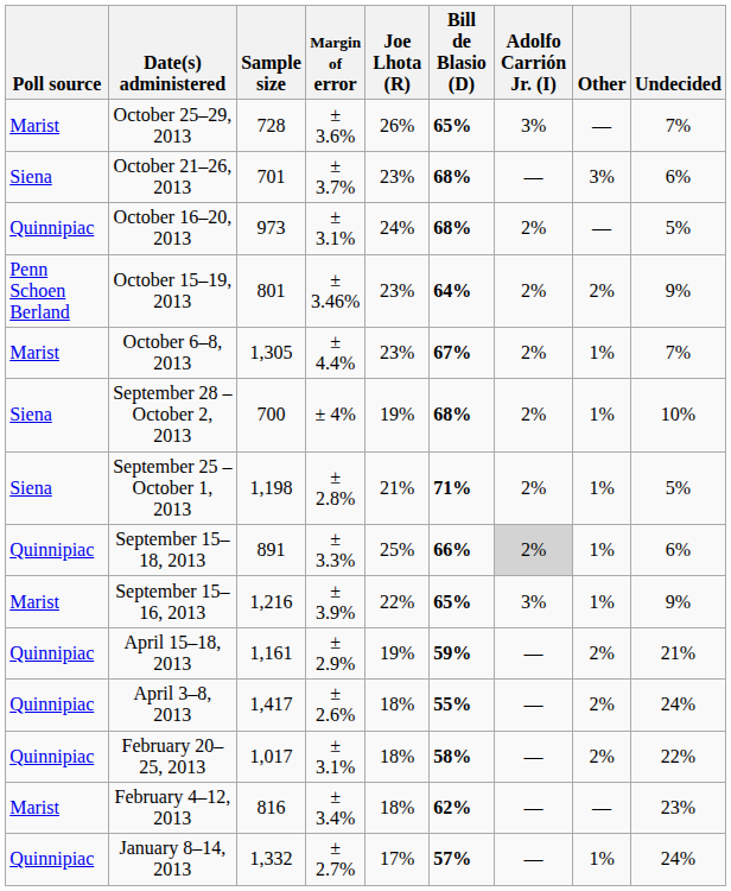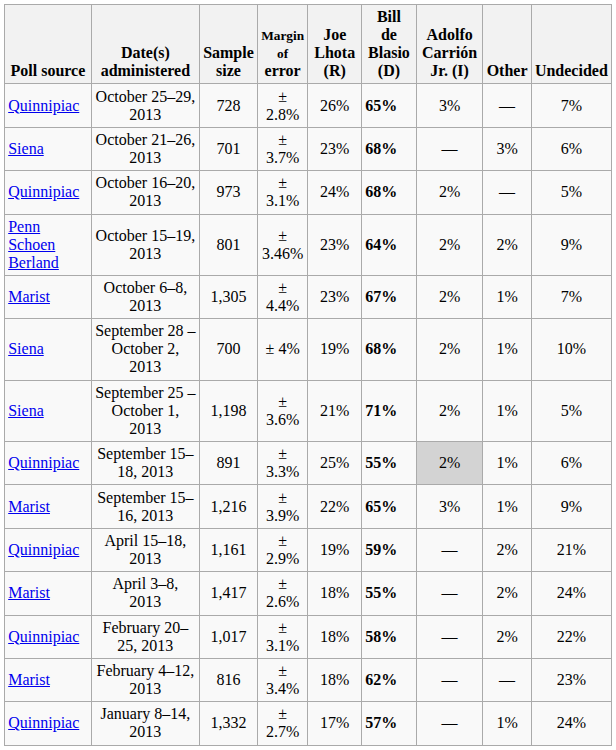October 25–29, 2013 | Poll source: Marist -> Quinnipiac
October 25–29, 2013 | Margin of error: ± 3.6% -> ± 2.8%
September 25 – October 1, 2013 | Margin of error: ± 2.8% -> ± 3.6%
September 15–18, 2013 | Bill de Blasio (D): 66% -> 55%
April 3–8, 2013 | Poll source: Quinnipiac -> Marist
